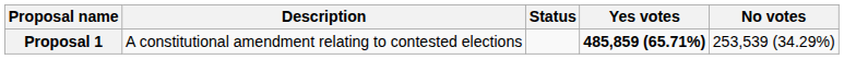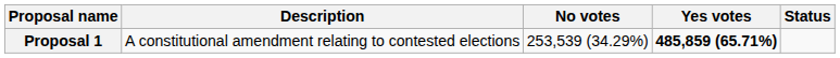columns swapped: Status <-> No votes
